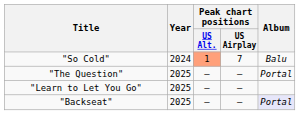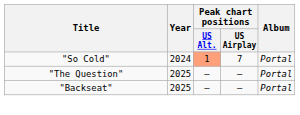"So Cold" | Album: Balu -> Portal
- row: "Learn to Let You Go" | 2025 | — | —
"Backseat" | Album: lavender background -> no background
